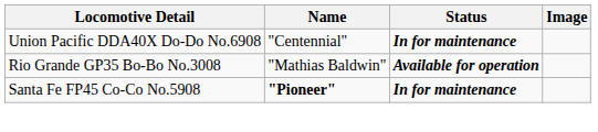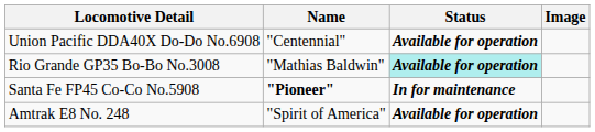Union Pacific DDA40X Do-Do No.6908 | Status: In for maintenance -> Available for operation
Rio Grande GP35 Bo-Bo No.3008 | Status: no background -> paleturquoise background
+ row: Amtrak E8 No. 248 | "Spirit of America" | Available for operation
